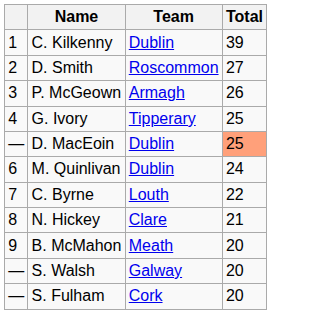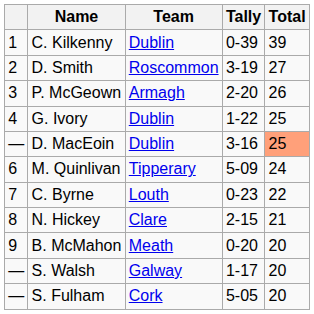+ column: Tally | 0-39 | 3-19 | 2-20 | 1-22 | 3-16 | 5-09 | 0-23 | 2-15 | 0-20 | 1-17 | 5-05
G. Ivory | Team: Tipperary -> Dublin
M. Quinlivan | Team: Dublin -> Tipperary
